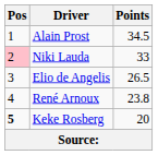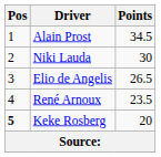Niki Lauda | Pos: pink background -> no background
Niki Lauda | Points: 33 -> 30
René Arnoux | Points: 23.8 -> 23.5
